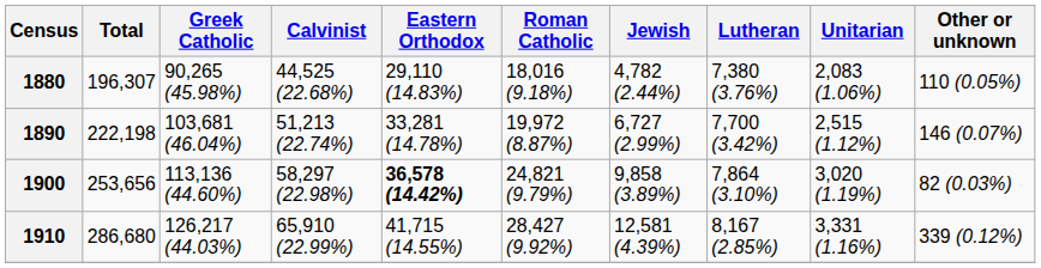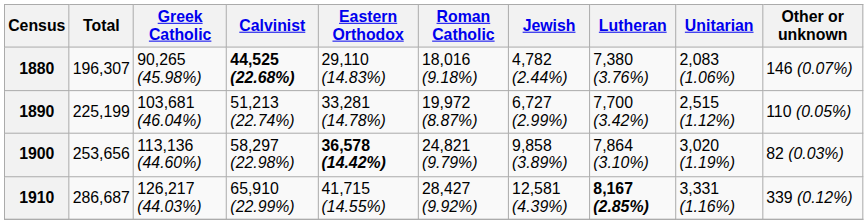1880 | Calvinist: normal -> bold
1880 | Other or unknown: 110 (0.05%) -> 146 (0.07%)
1890 | Total: 222,198 -> 225,199
1890 | Other or unknown: 146 (0.07%) -> 110 (0.05%)
1910 | Total: 286,680 -> 286,687
1910 | Lutheran: normal -> bold
